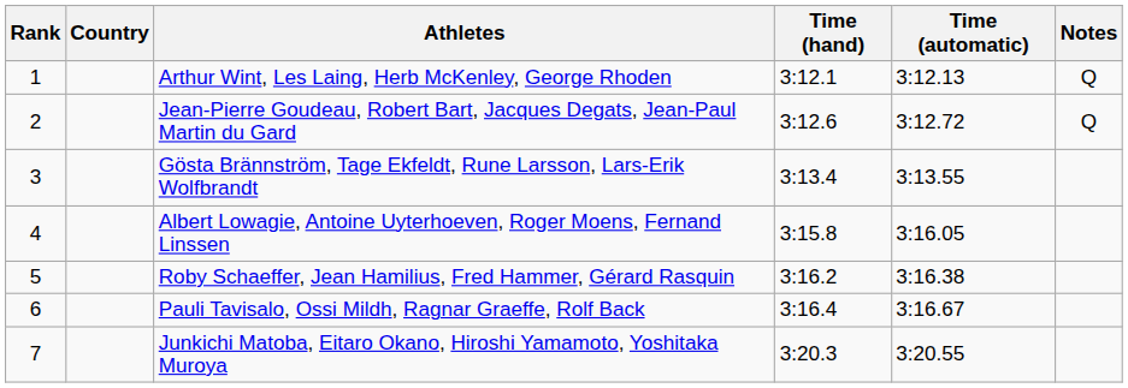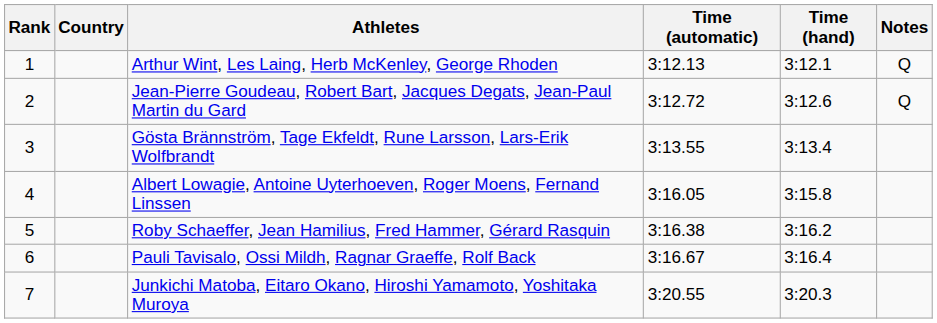columns swapped: Time (hand) <-> Time (automatic)
